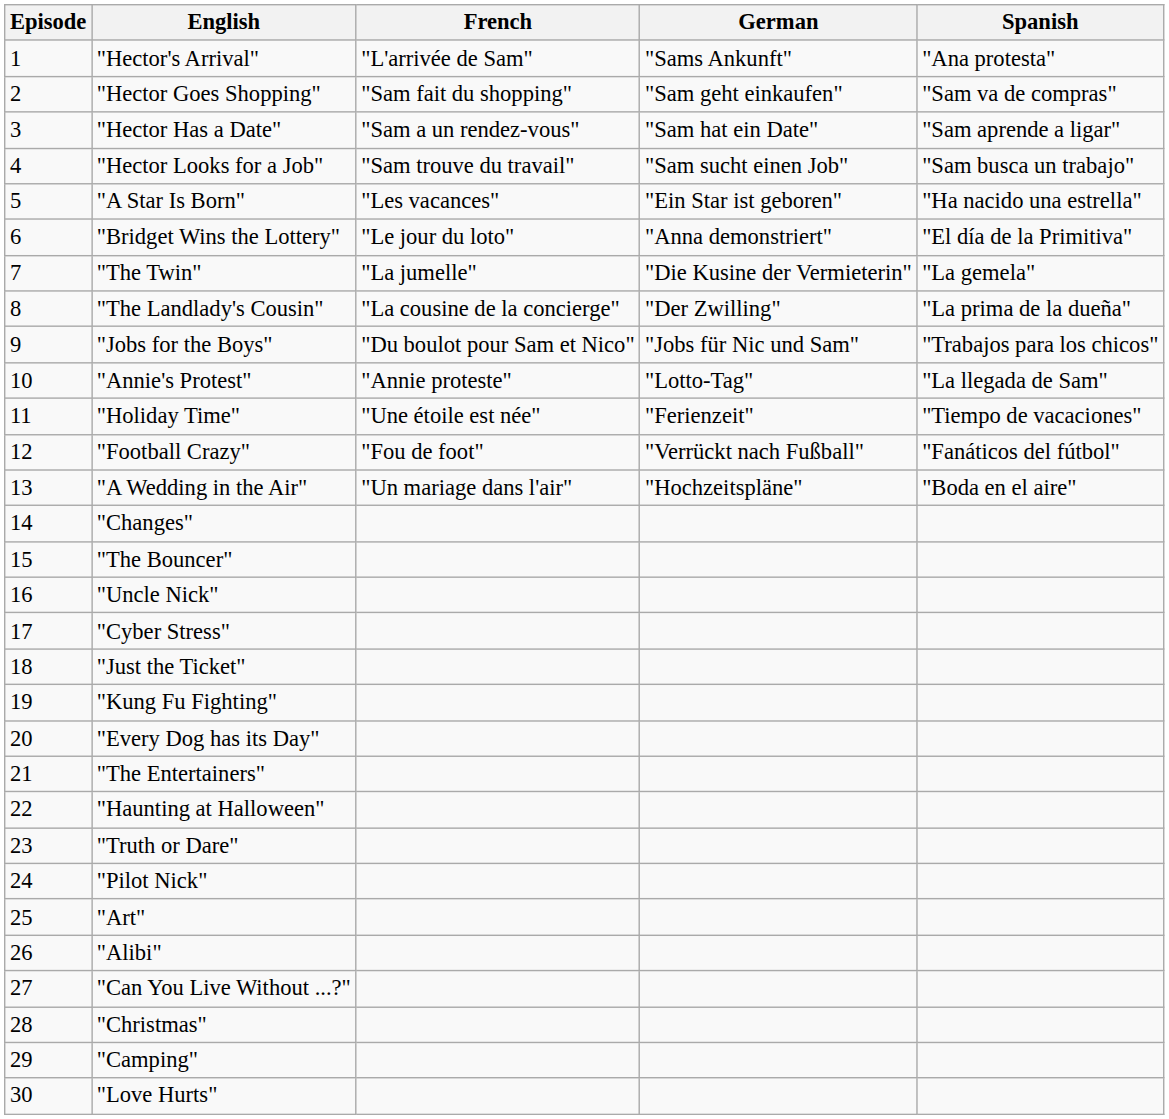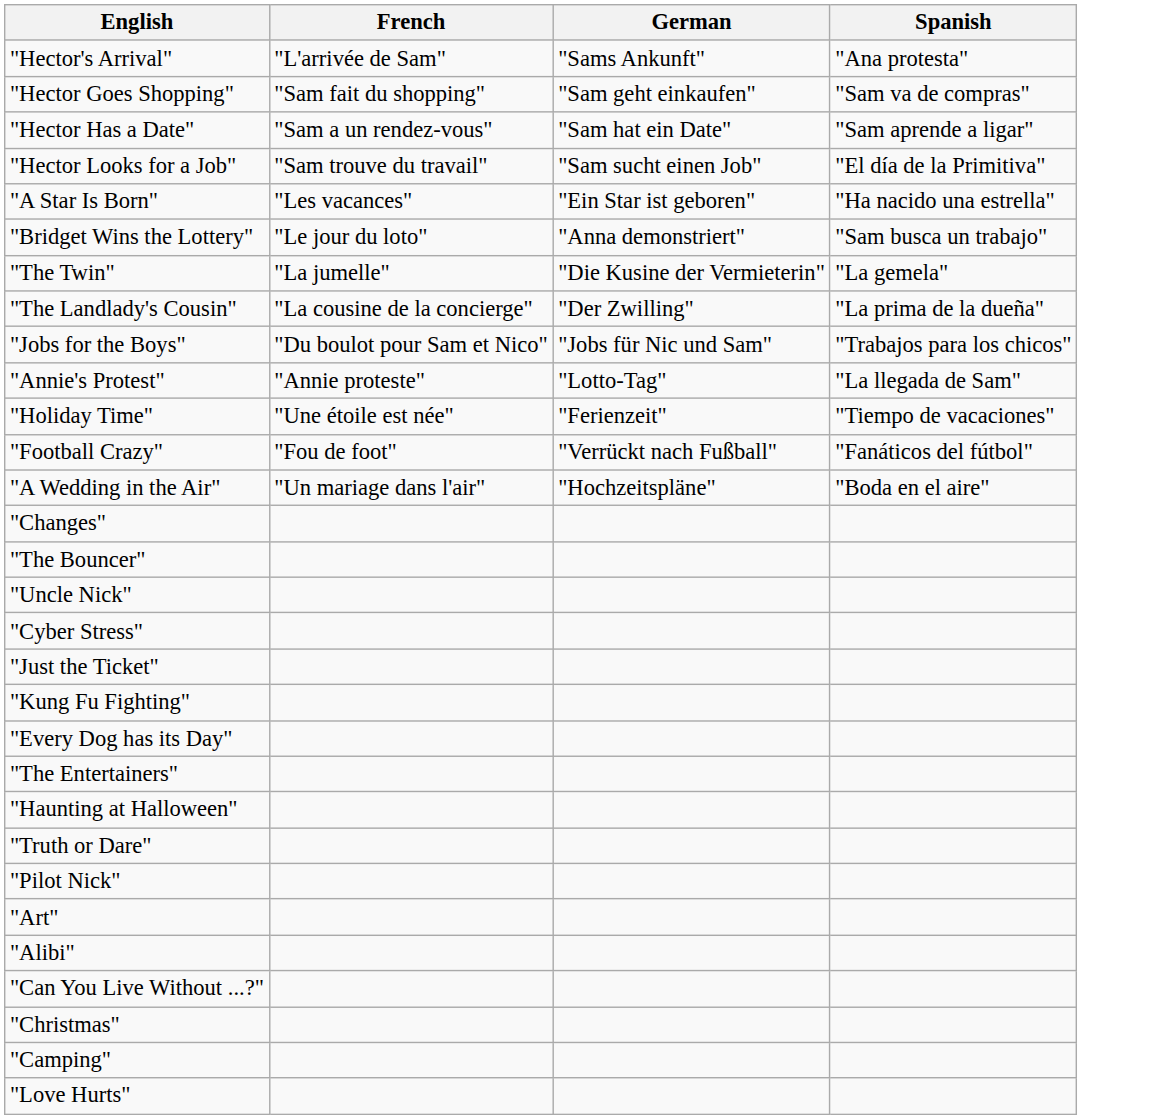- column: Episode | 1 | 2 | 3 | 4 | 5 | 6 | 7 | 8 | 9 | 10 | 11 | 12 | 13 | 14 | 15 | 16 | 17 | 18 | 19 | 20 | 21 | 22 | 23 | 24 | 25 | 26 | 27 | 28 | 29 | 30
"Hector Looks for a Job" | Spanish: "Sam busca un trabajo" -> "El día de la Primitiva"
"Bridget Wins the Lottery" | Spanish: "El día de la Primitiva" -> "Sam busca un trabajo"
